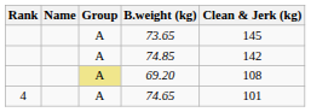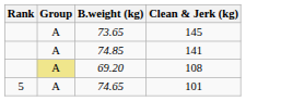- column: Name
74.85 | Clean & Jerk (kg): 142 -> 141
74.65 | Rank: 4 -> 5
